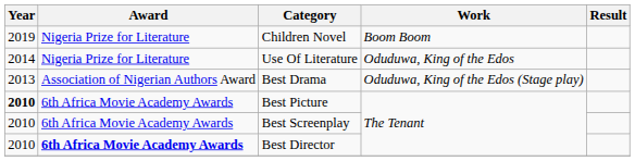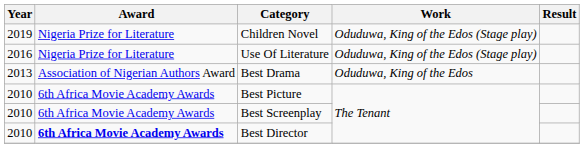Children Novel | Work: Boom Boom -> Oduduwa, King of the Edos (Stage play)
Use Of Literature | Year: 2014 -> 2016
Use Of Literature | Work: Oduduwa, King of the Edos -> Oduduwa, King of the Edos (Stage play)
Best Drama | Work: Oduduwa, King of the Edos (Stage play) -> Oduduwa, King of the Edos
Best Picture | Year: bold -> normal
